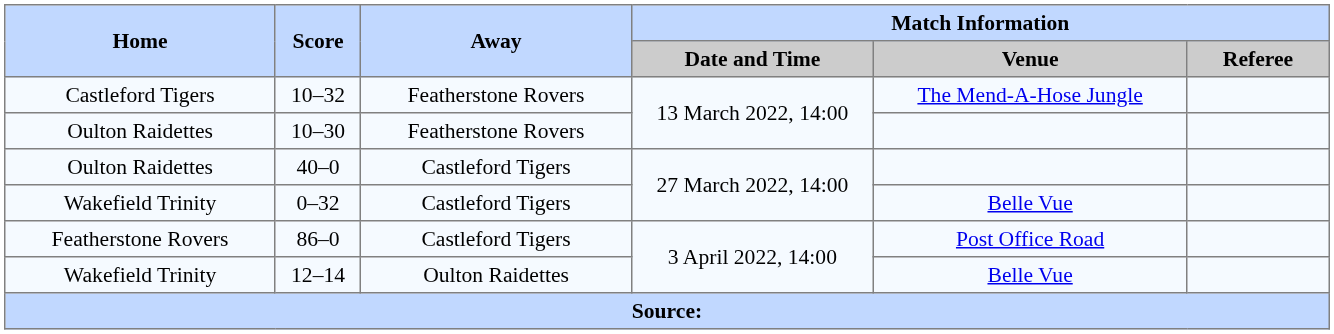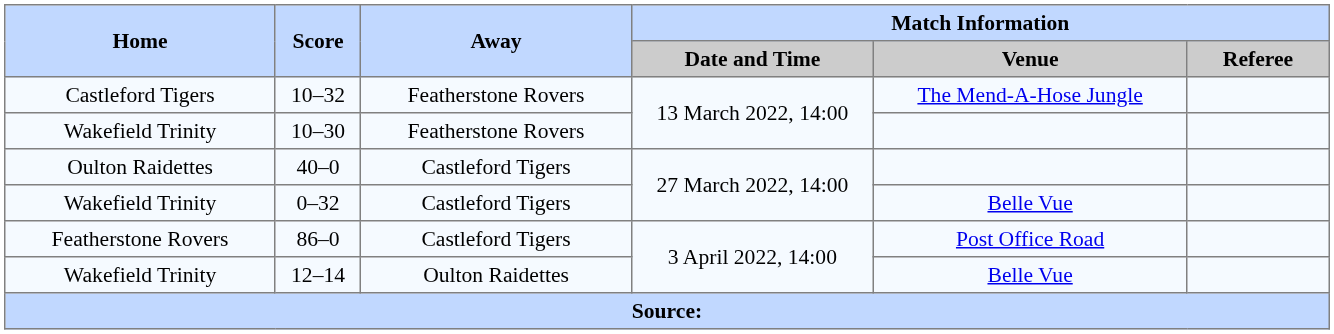10–30 | Home: Oulton Raidettes -> Wakefield Trinity
